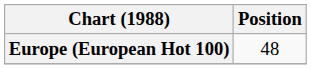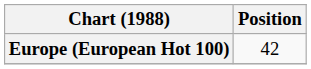Europe (European Hot 100) | Position: 48 -> 42
